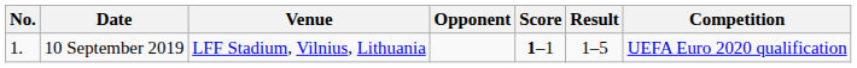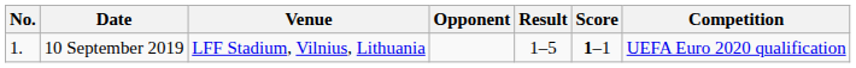columns swapped: Score <-> Result
